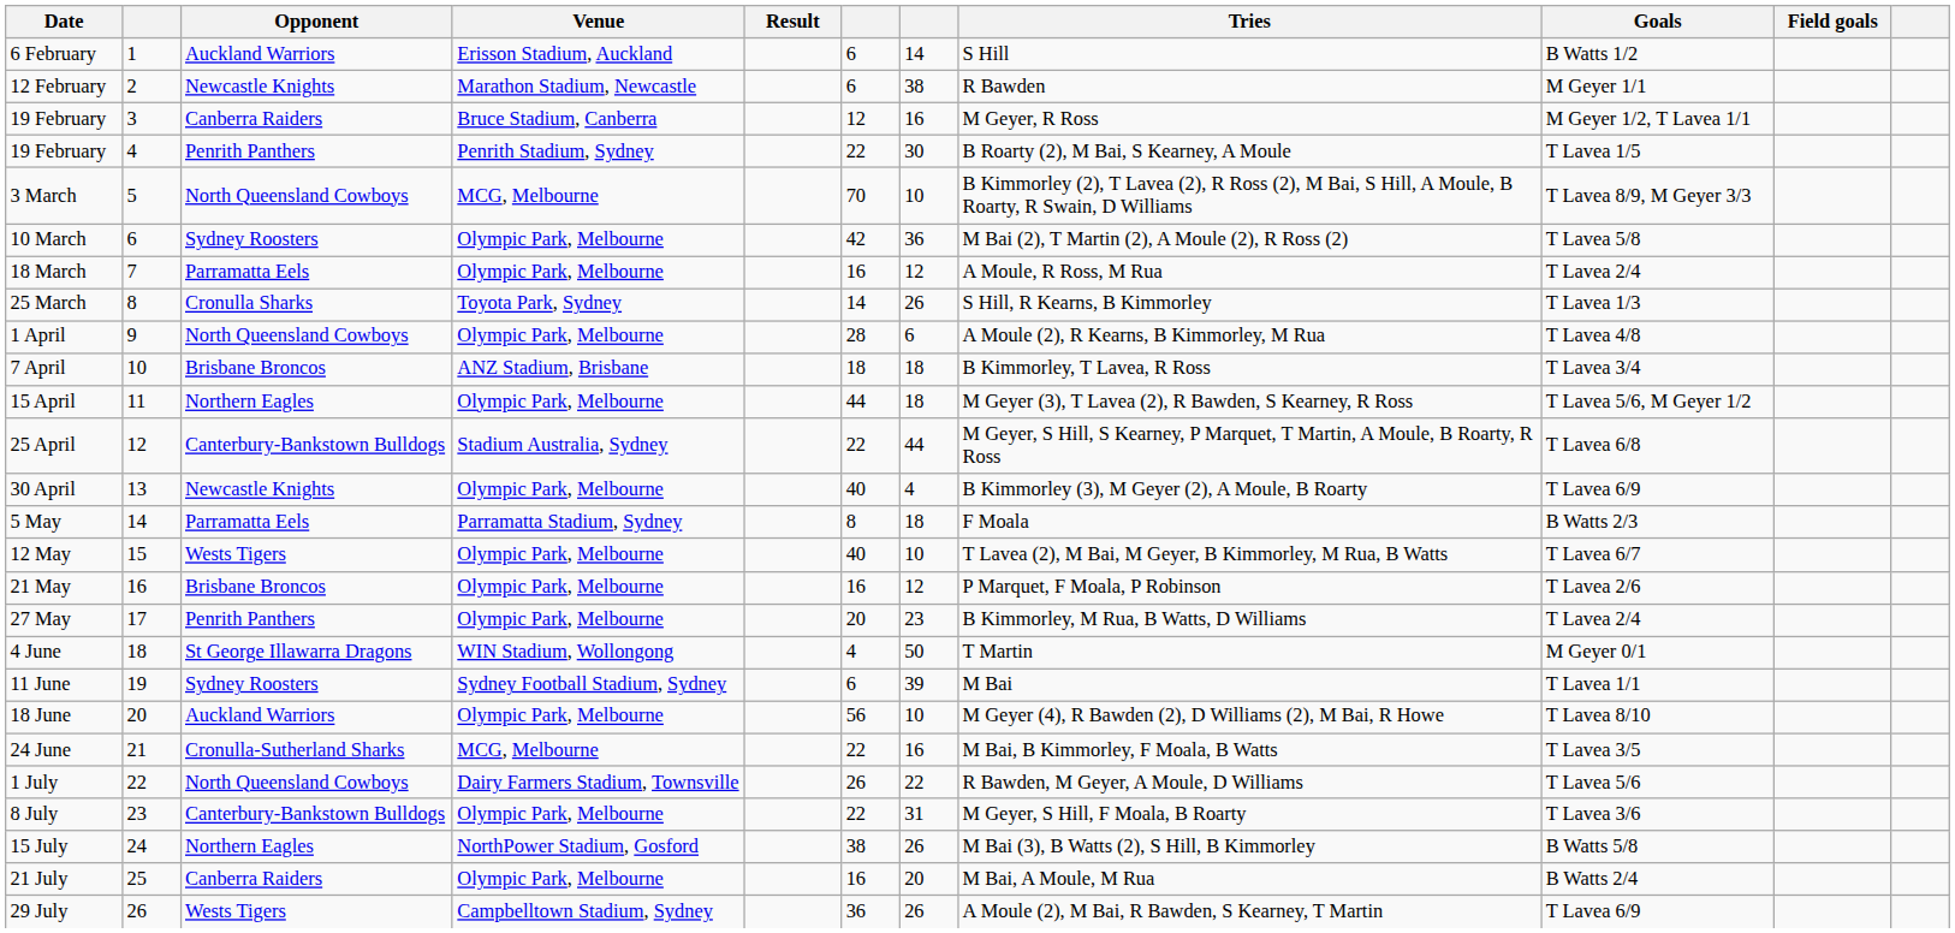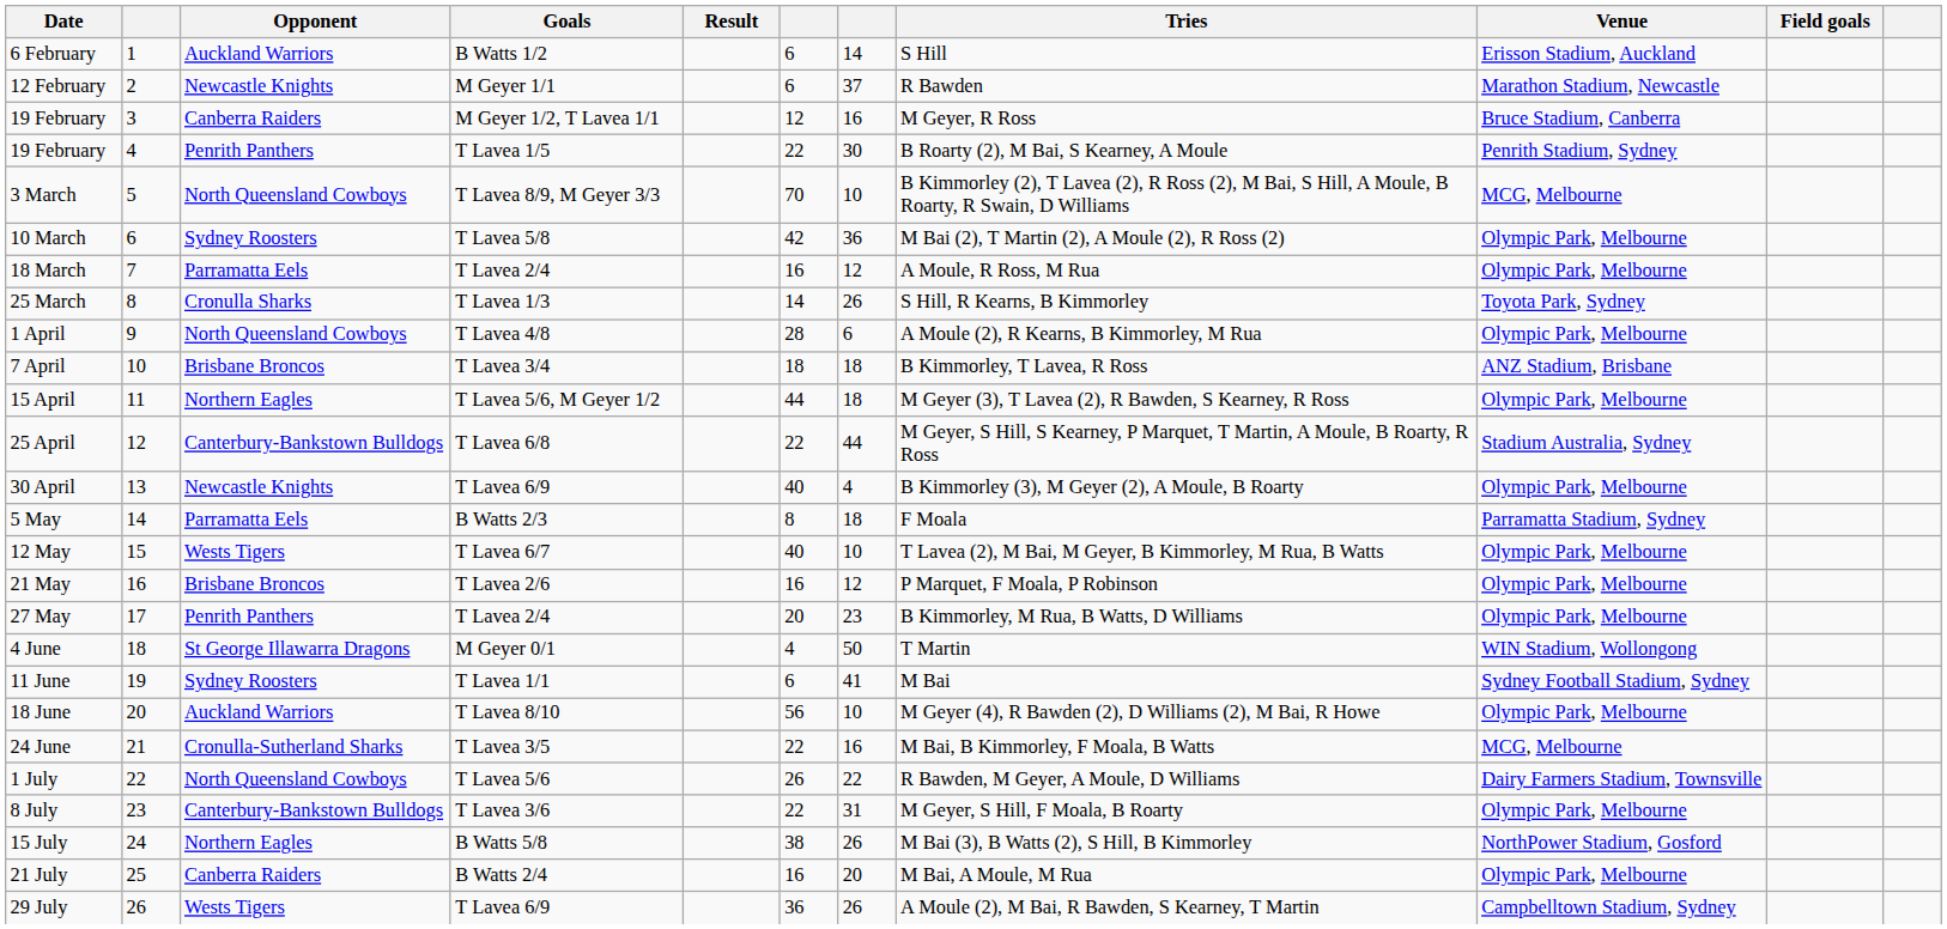columns swapped: Venue <-> Goals
12 February | column 7: 38 -> 37
11 June | column 7: 39 -> 41
